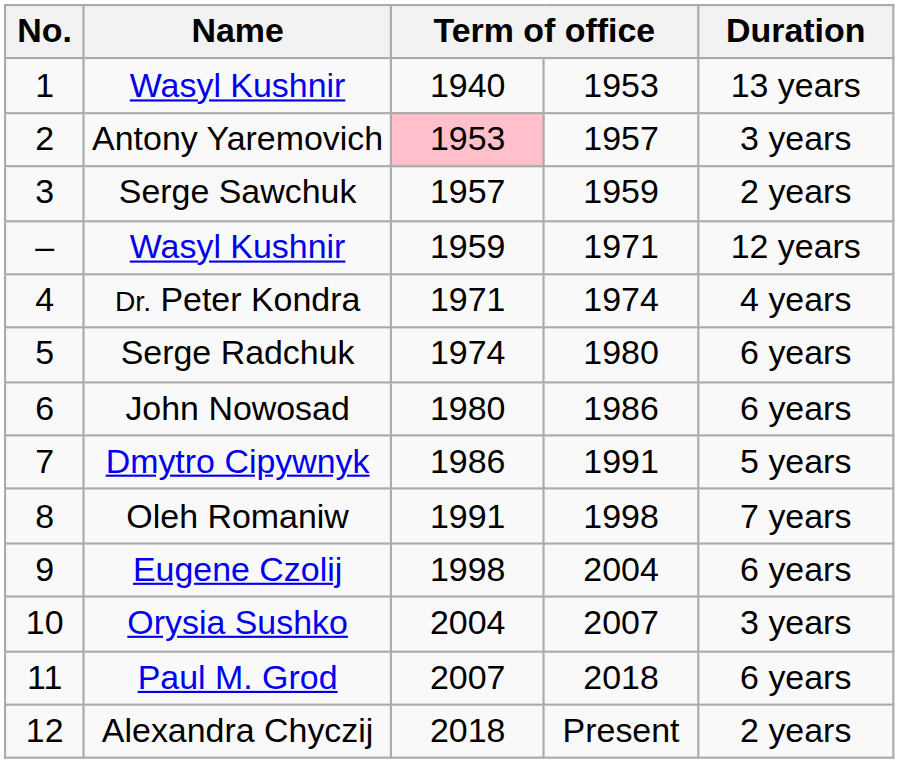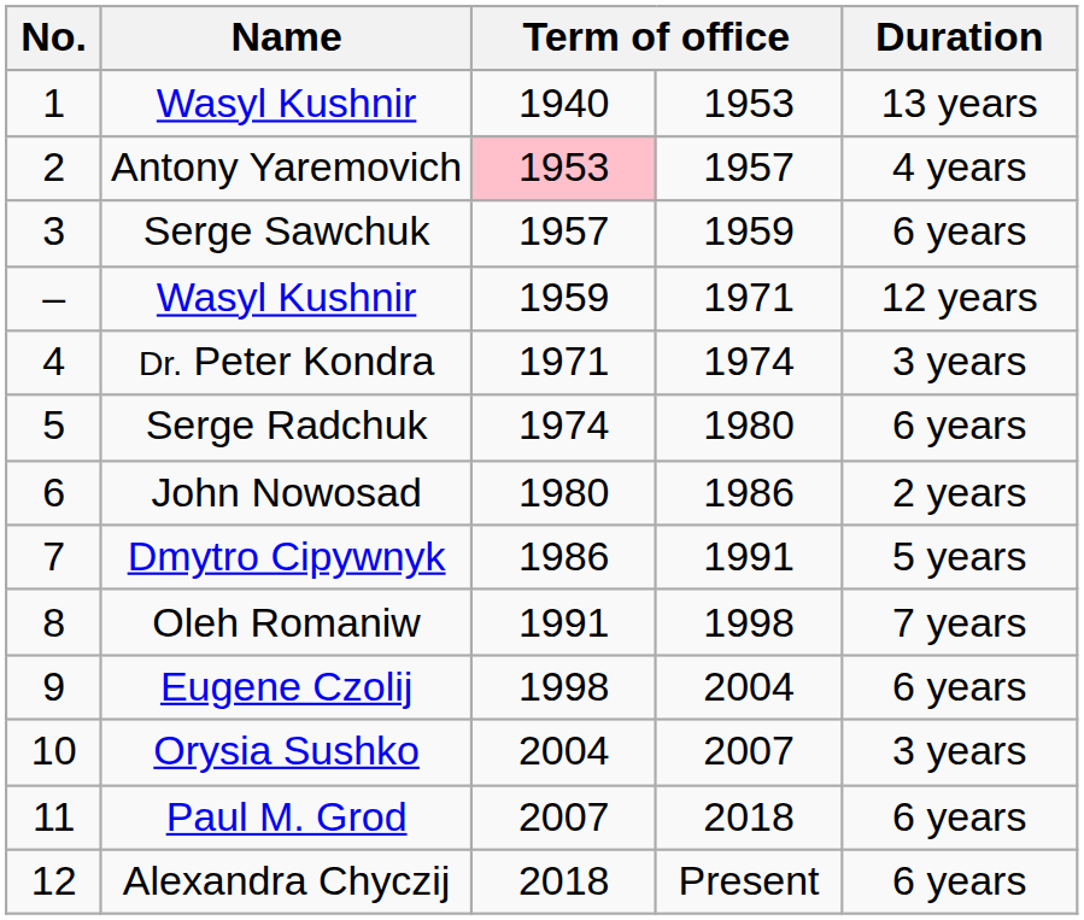Antony Yaremovich | Duration: 3 years -> 4 years
Serge Sawchuk | Duration: 2 years -> 6 years
Dr. Peter Kondra | Duration: 4 years -> 3 years
John Nowosad | Duration: 6 years -> 2 years
Alexandra Chyczij | Duration: 2 years -> 6 years
